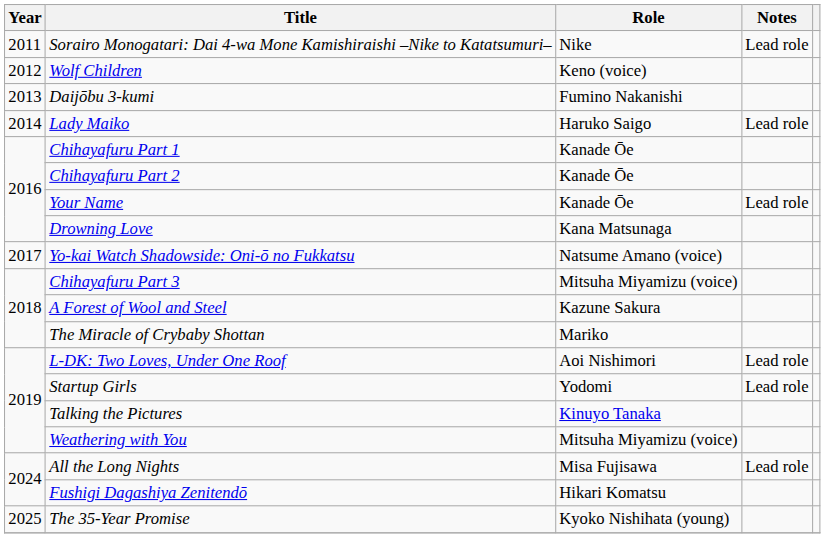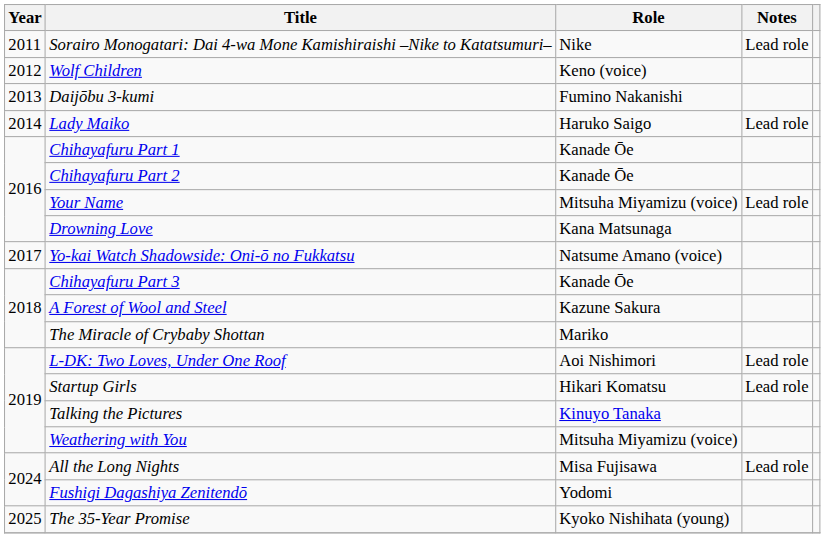Your Name | Role: Kanade Ōe -> Mitsuha Miyamizu (voice)
Chihayafuru Part 3 | Role: Mitsuha Miyamizu (voice) -> Kanade Ōe
Startup Girls | Role: Yodomi -> Hikari Komatsu
Fushigi Dagashiya Zenitendō | Role: Hikari Komatsu -> Yodomi
